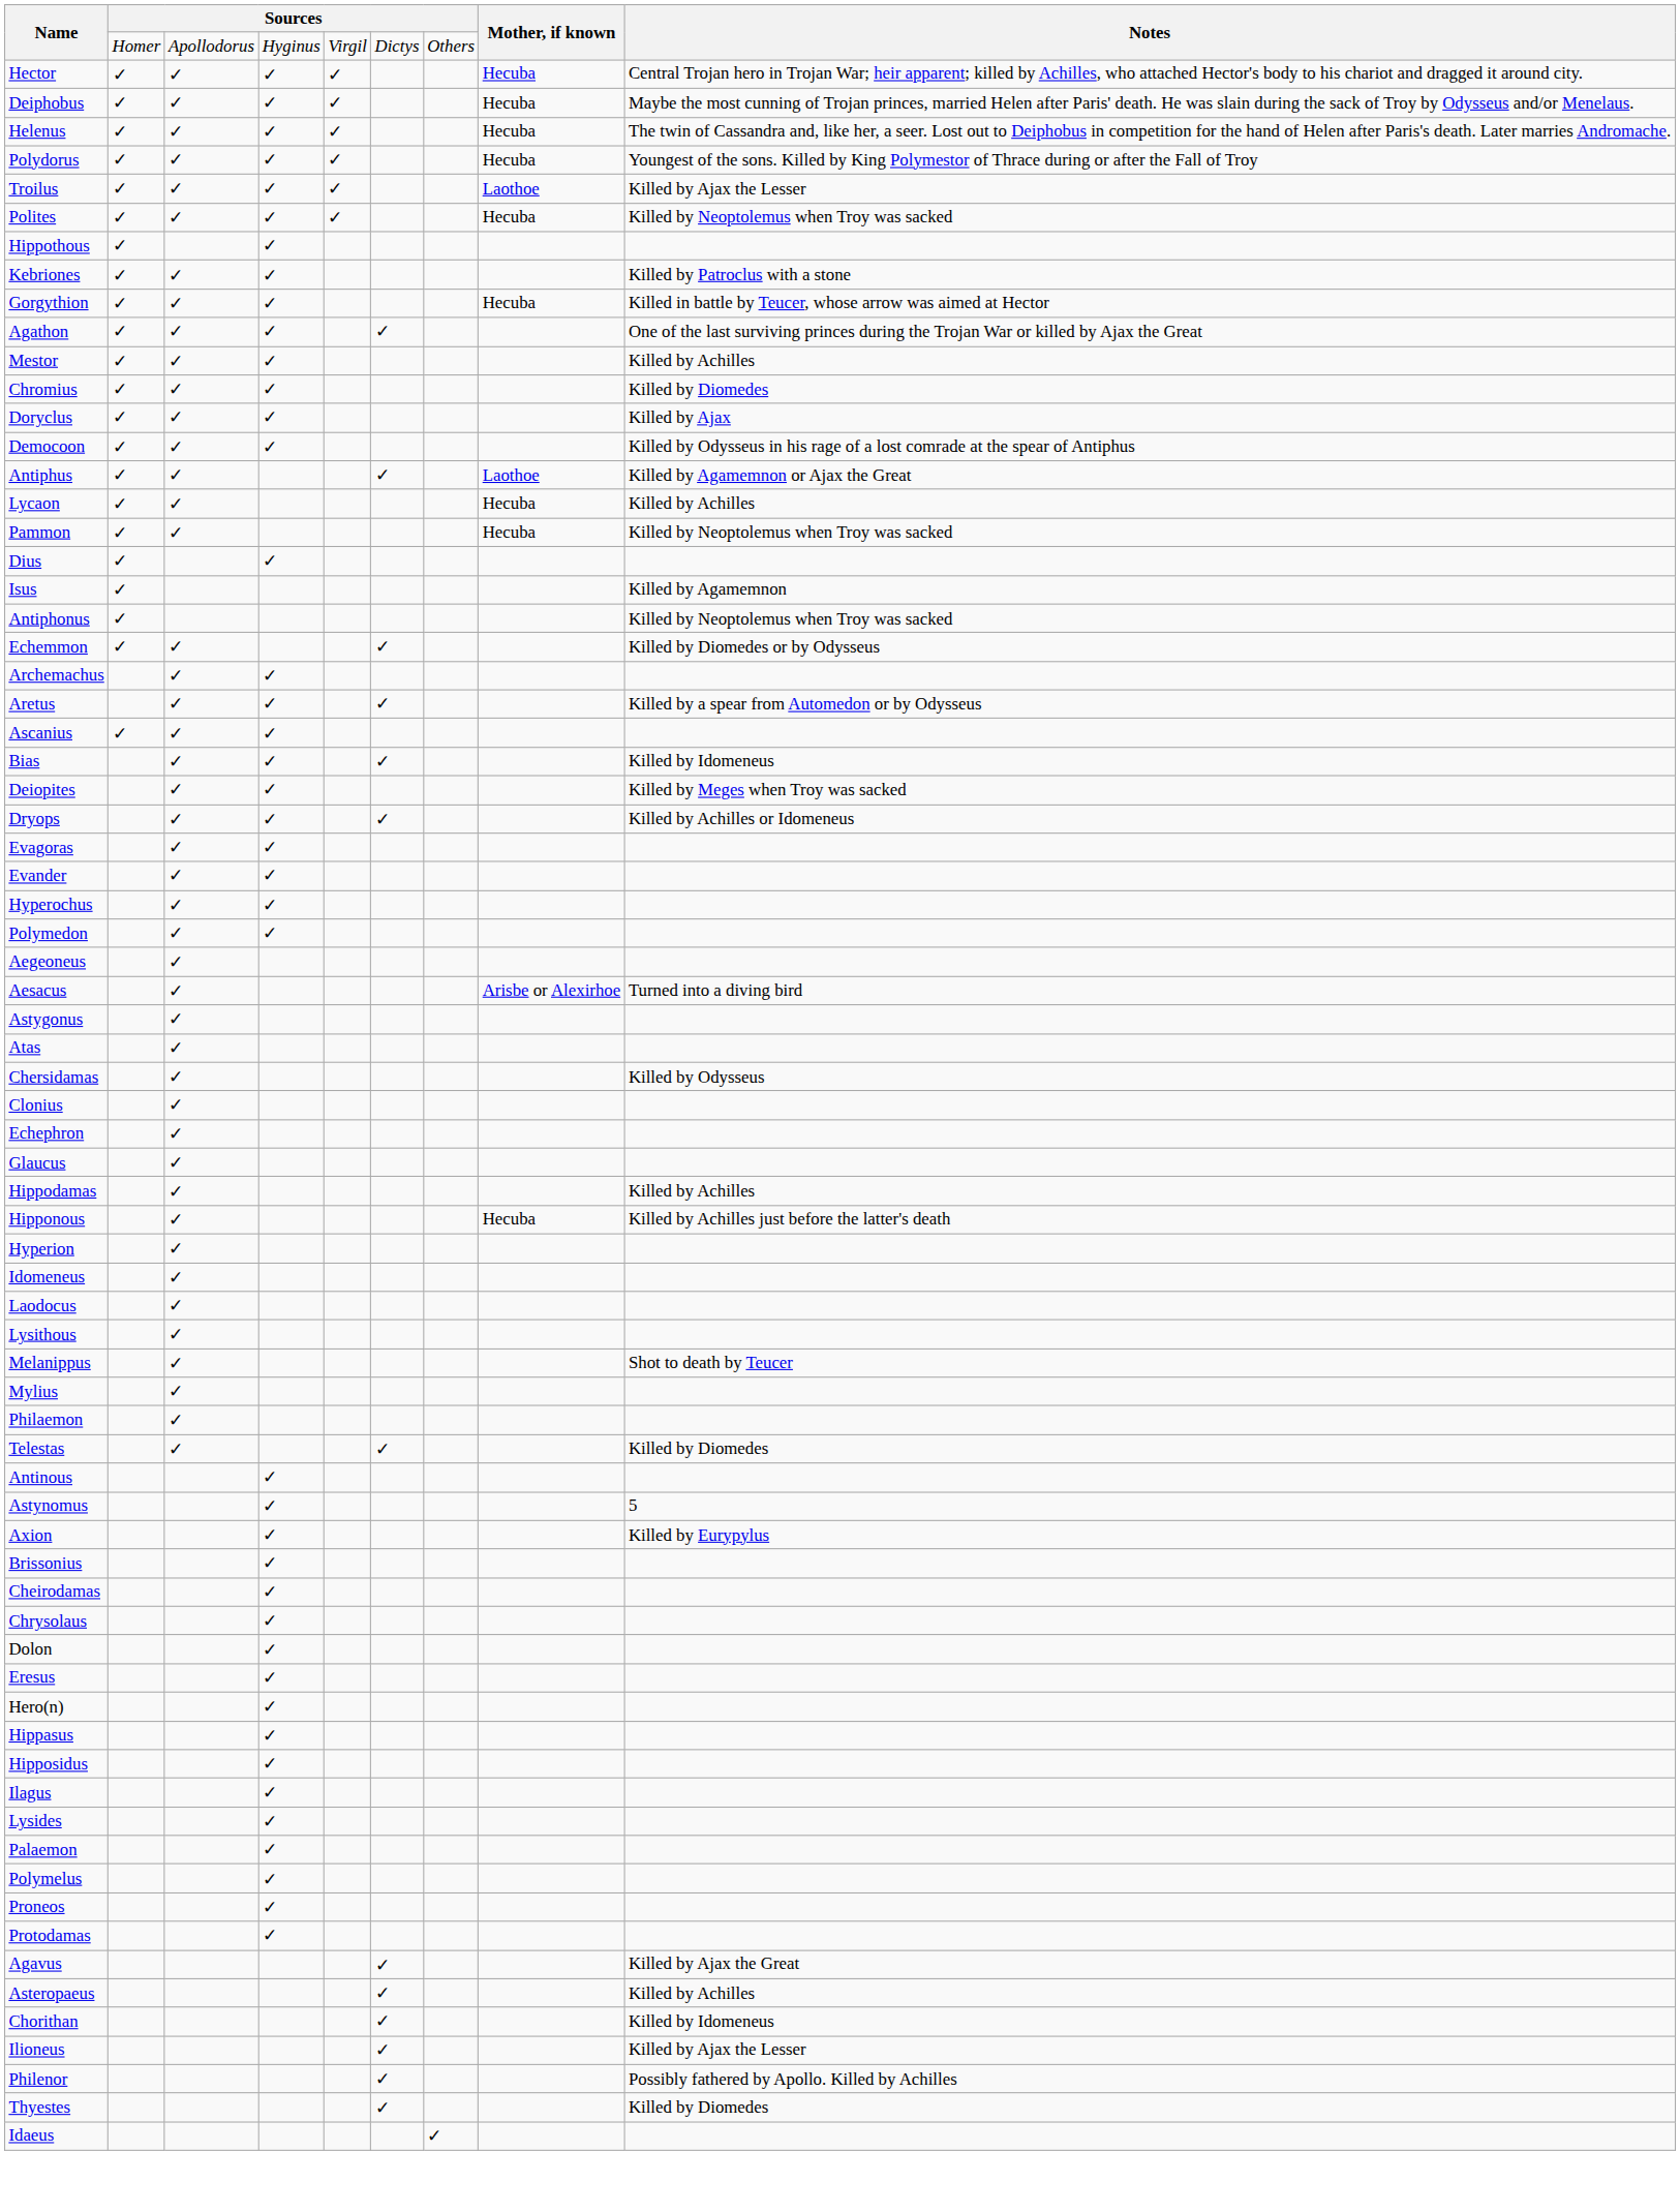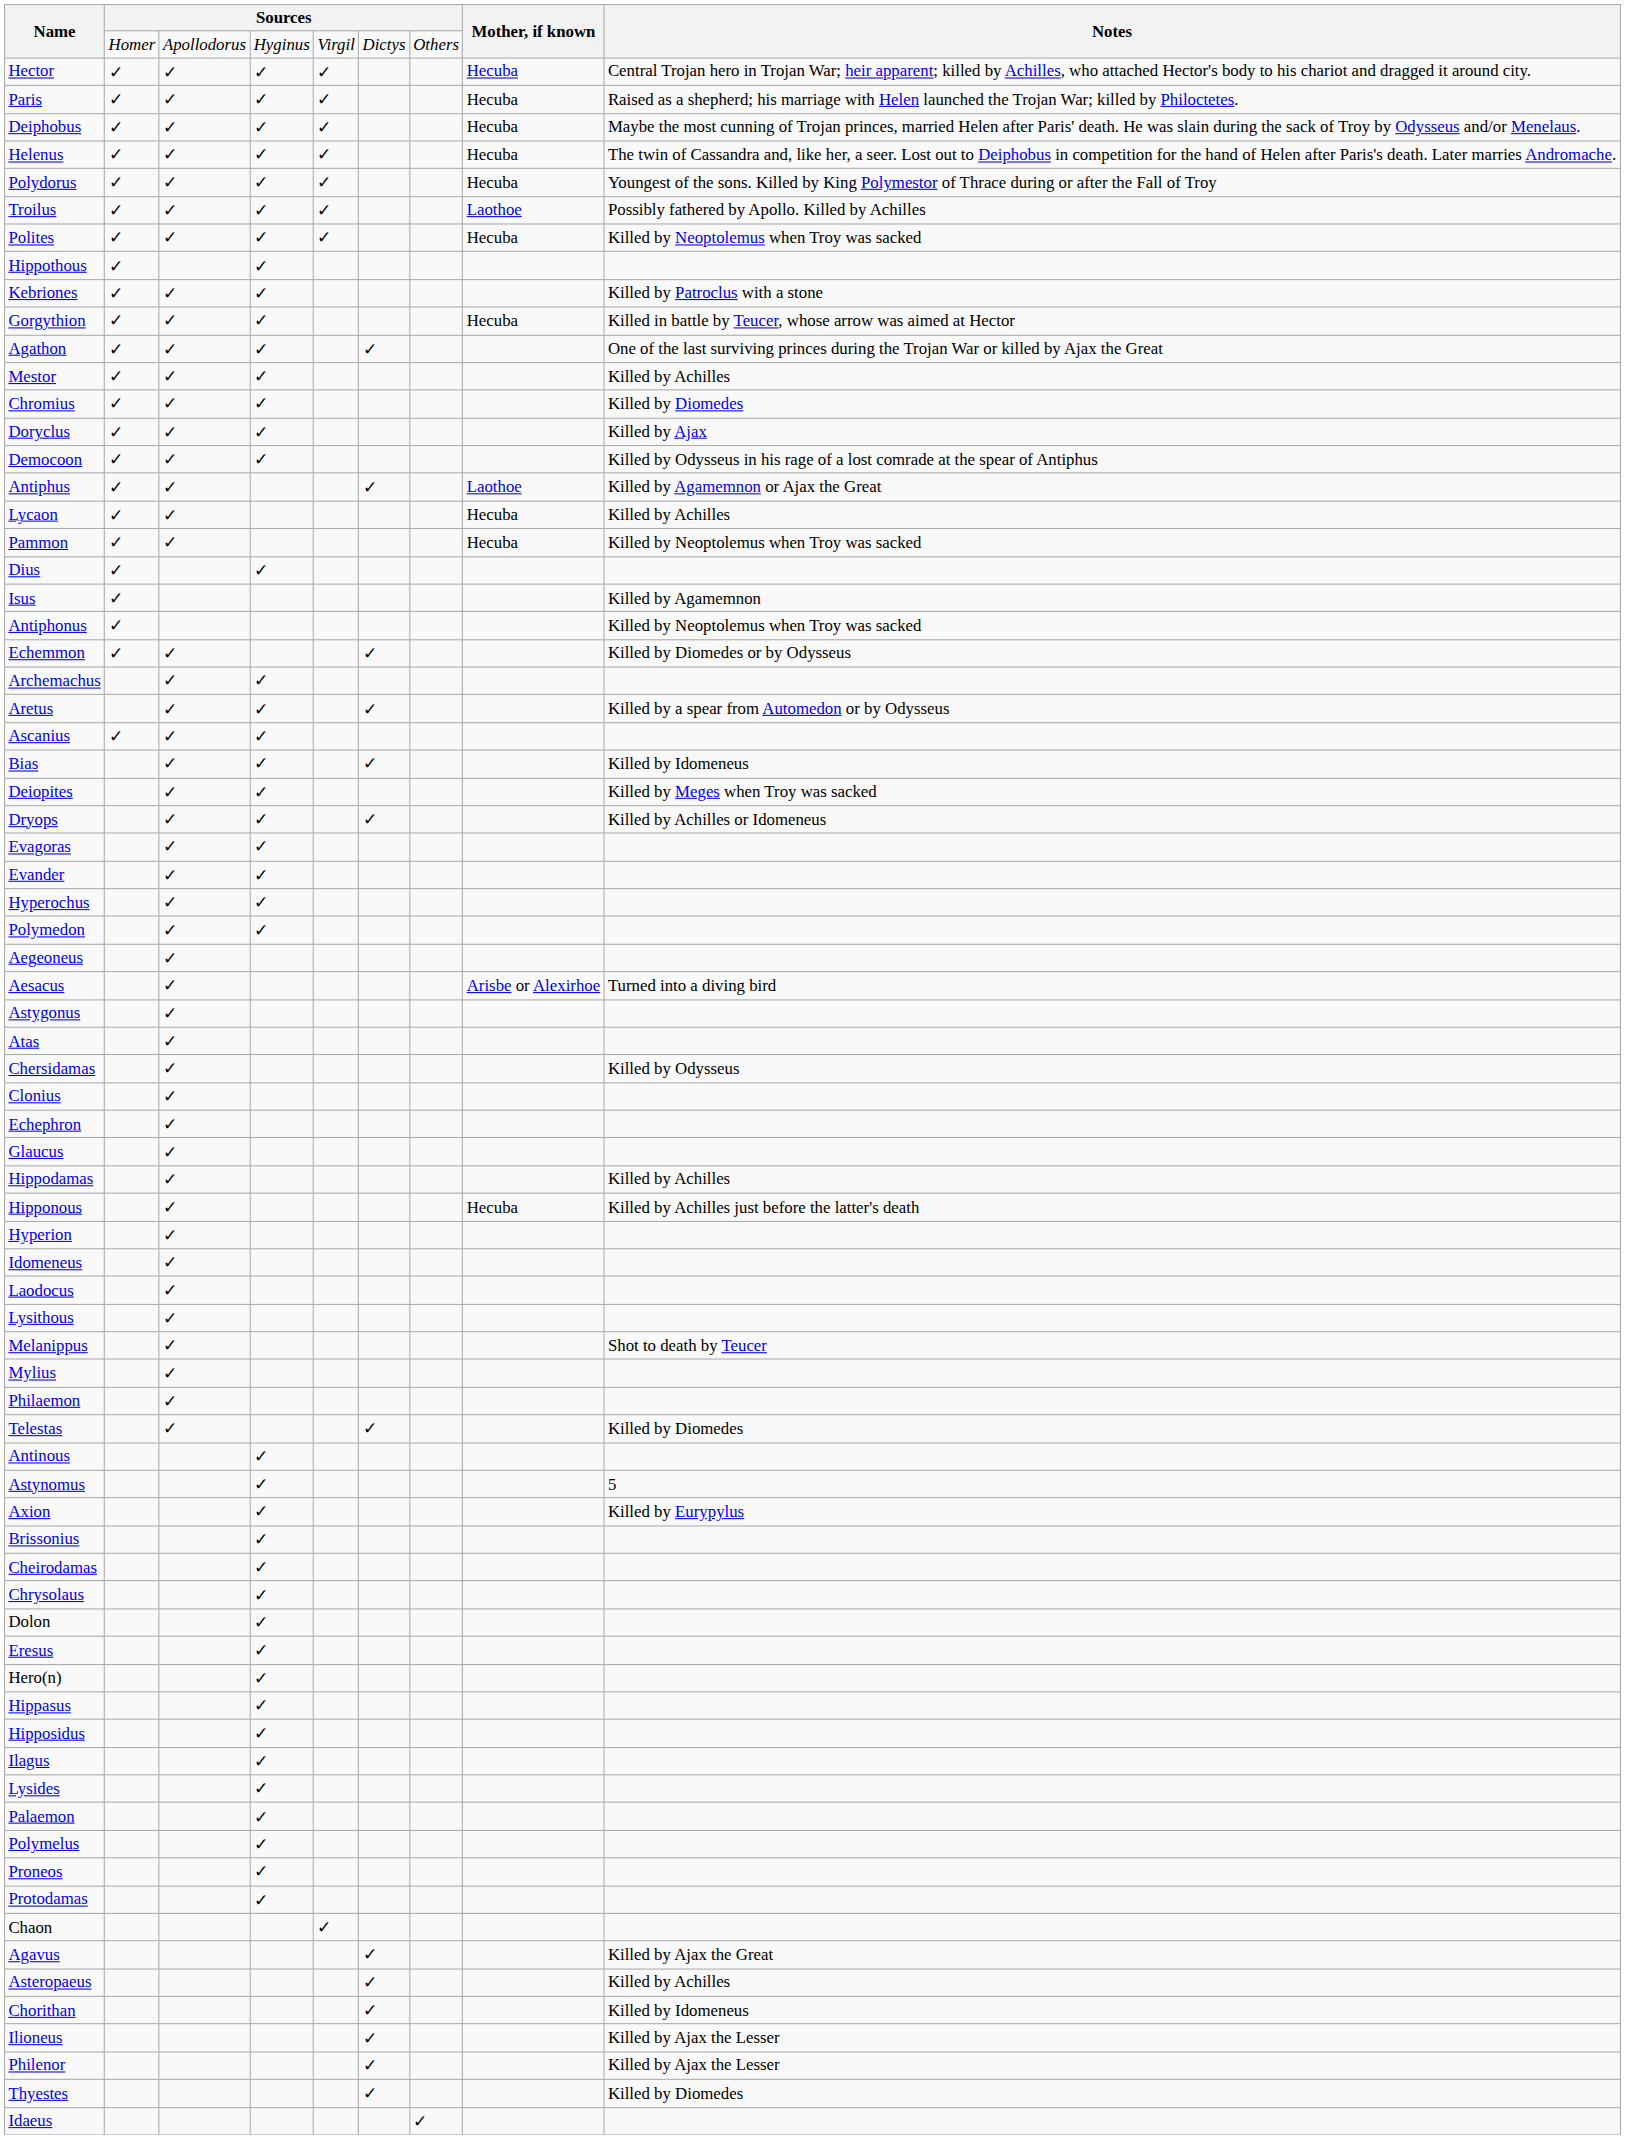+ row: Paris | ✓ | ✓ | ✓ | ✓ | Hecuba | Raised as a shepherd; his marriage with Helen launched the Trojan War; killed by Philoctetes.
Troilus | Notes: Killed by Ajax the Lesser -> Possibly fathered by Apollo. Killed by Achilles
+ row: Chaon | ✓
Philenor | Notes: Possibly fathered by Apollo. Killed by Achilles -> Killed by Ajax the Lesser
